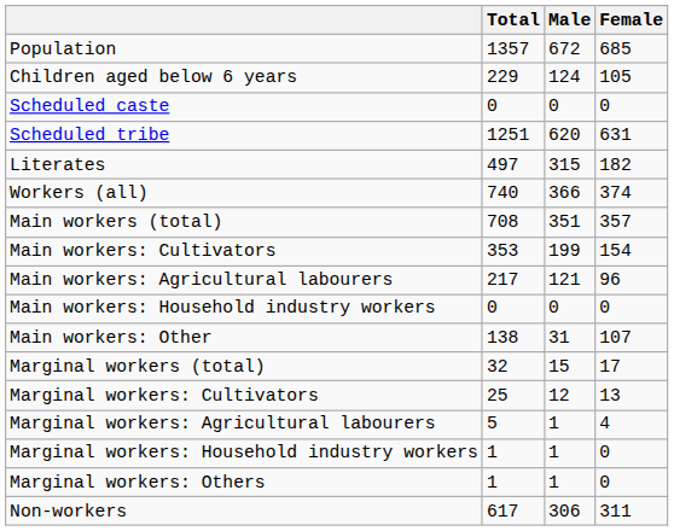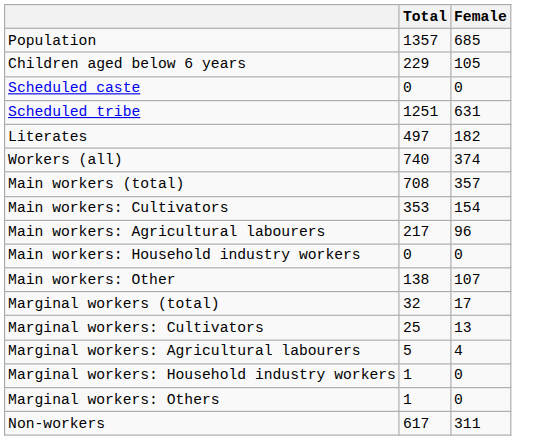- column: Male | 672 | 124 | 0 | 620 | 315 | 366 | 351 | 199 | 121 | 0 | 31 | 15 | 12 | 1 | 1 | 1 | 306
